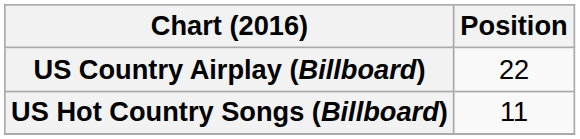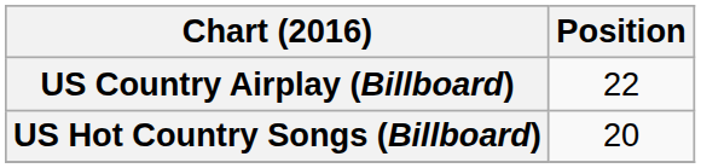US Hot Country Songs (Billboard) | Position: 11 -> 20
